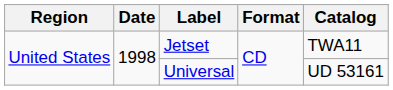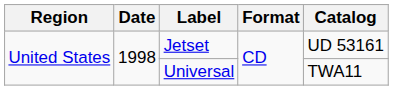Jetset | Catalog: TWA11 -> UD 53161
Universal | Catalog: UD 53161 -> TWA11
